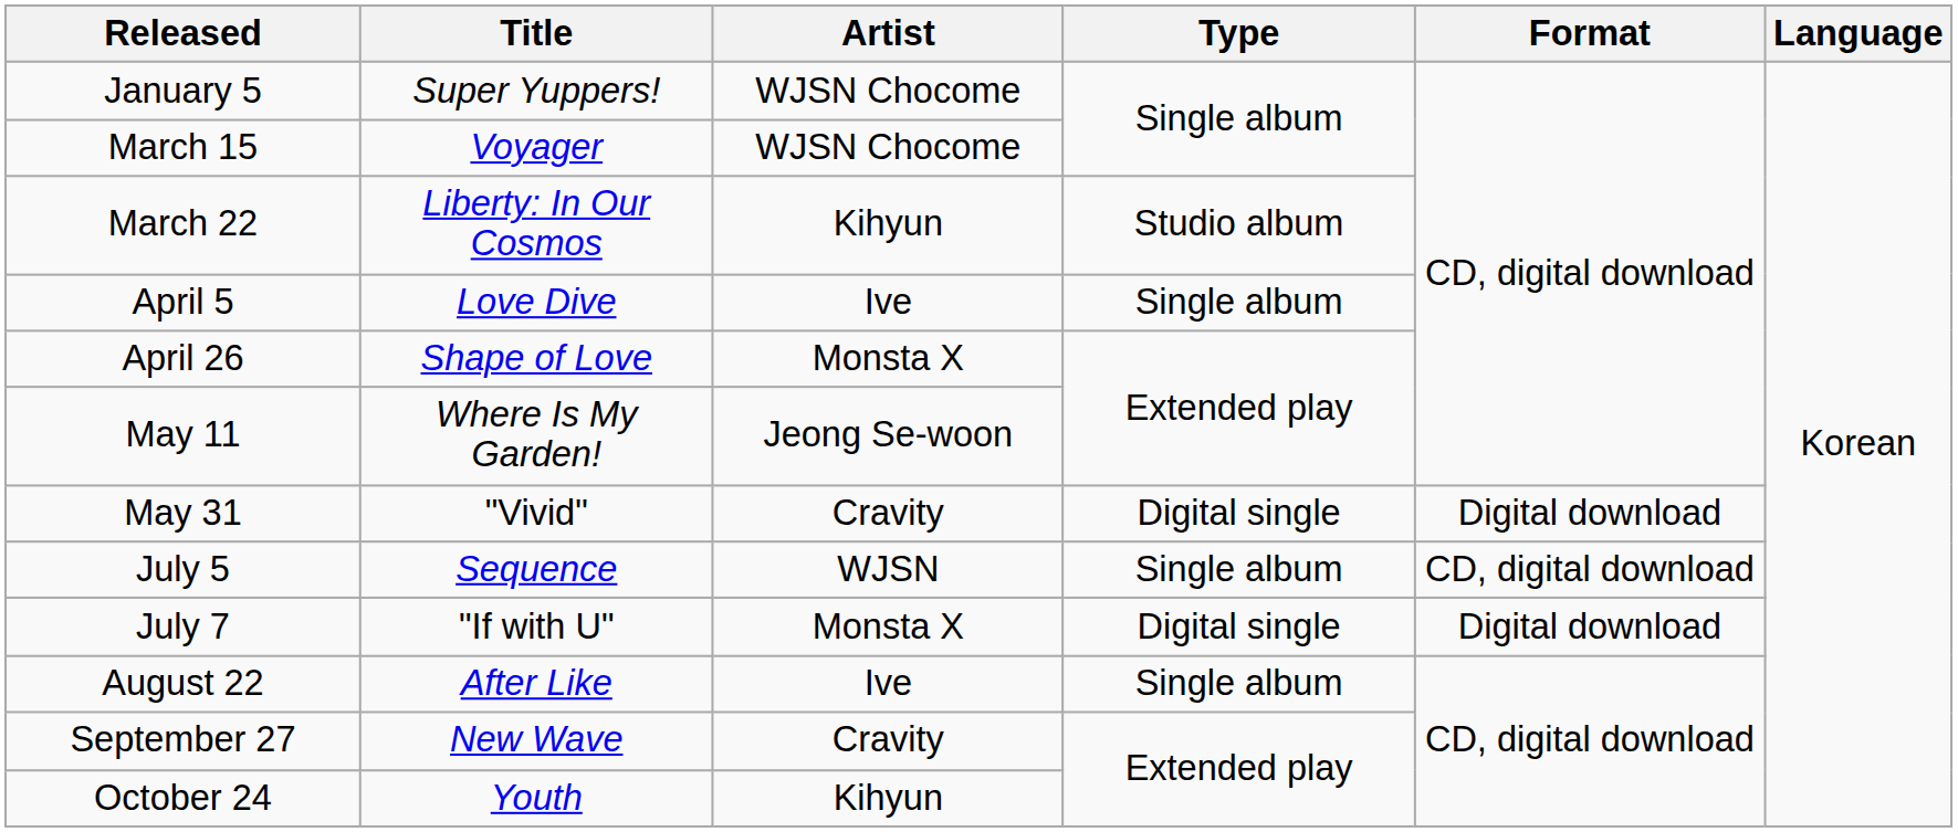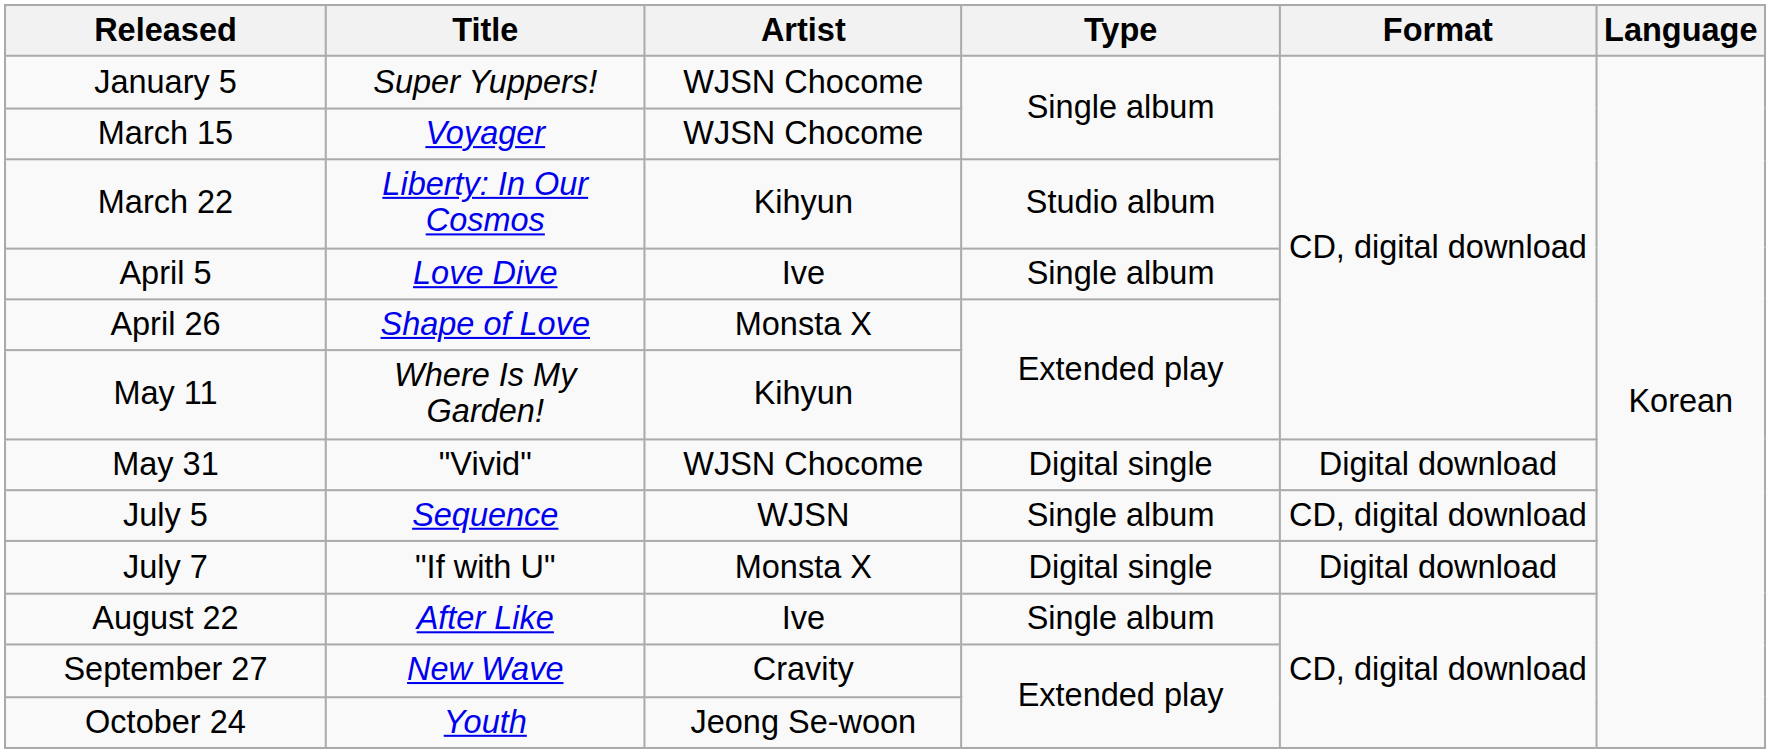May 11 | Artist: Jeong Se-woon -> Kihyun
May 31 | Artist: Cravity -> WJSN Chocome
October 24 | Artist: Kihyun -> Jeong Se-woon
